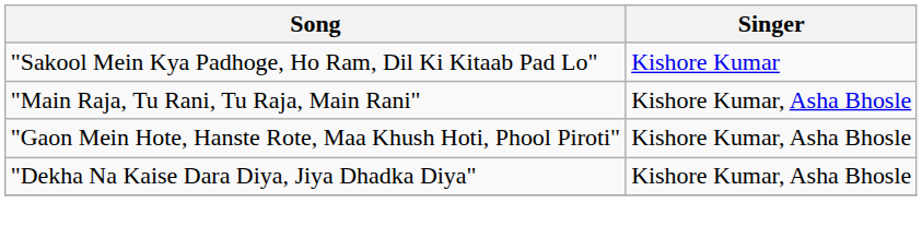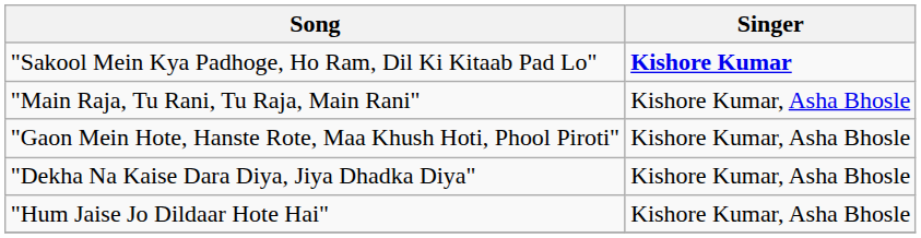"Sakool Mein Kya Padhoge, Ho Ram, Dil Ki Kitaab Pad Lo" | Singer: normal -> bold
+ row: "Hum Jaise Jo Dildaar Hote Hai" | Kishore Kumar, Asha Bhosle
